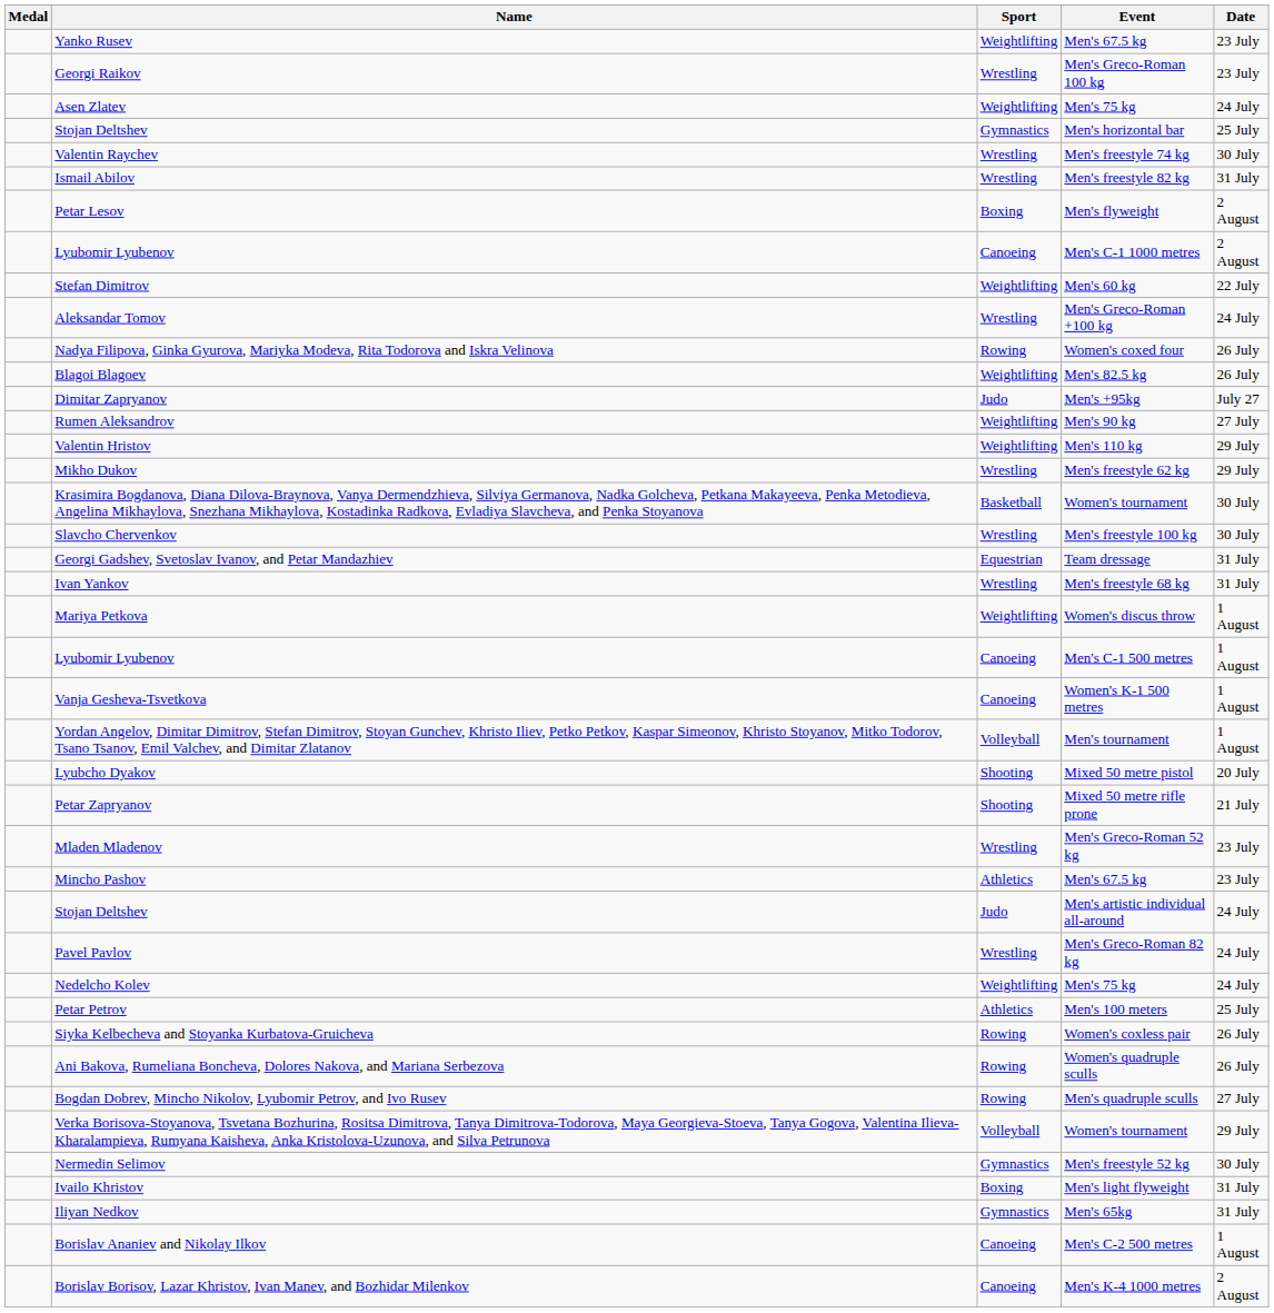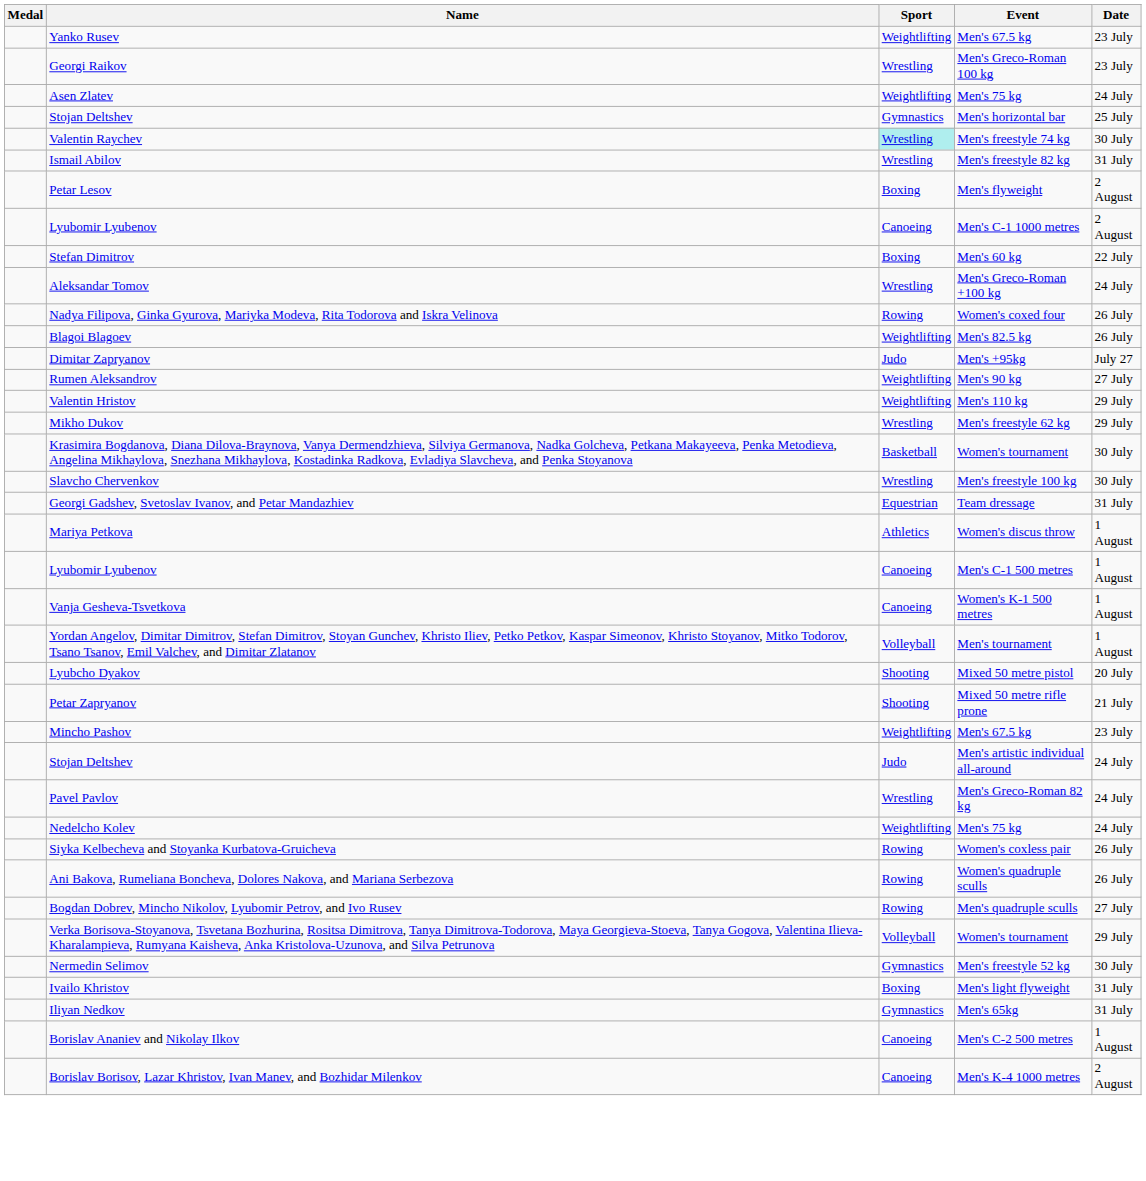Valentin Raychev | Sport: no background -> paleturquoise background
Stefan Dimitrov | Sport: Weightlifting -> Boxing
- row: Ivan Yankov | Wrestling | Men's freestyle 68 kg | 31 July
Mariya Petkova | Sport: Weightlifting -> Athletics
- row: Mladen Mladenov | Wrestling | Men's Greco-Roman 52 kg | 23 July
Mincho Pashov | Sport: Athletics -> Weightlifting
- row: Petar Petrov | Athletics | Men's 100 meters | 25 July
